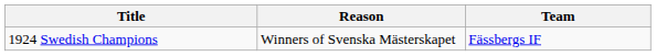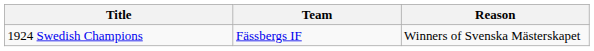columns swapped: Team <-> Reason
